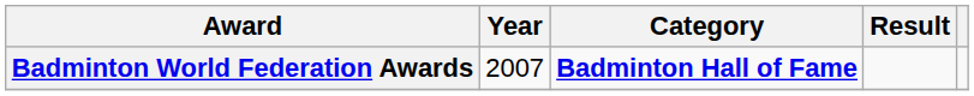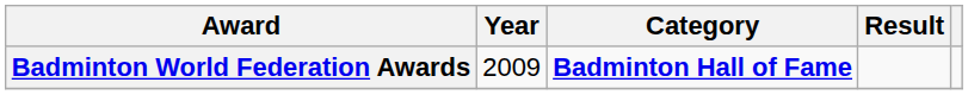Badminton World Federation Awards | Year: 2007 -> 2009
